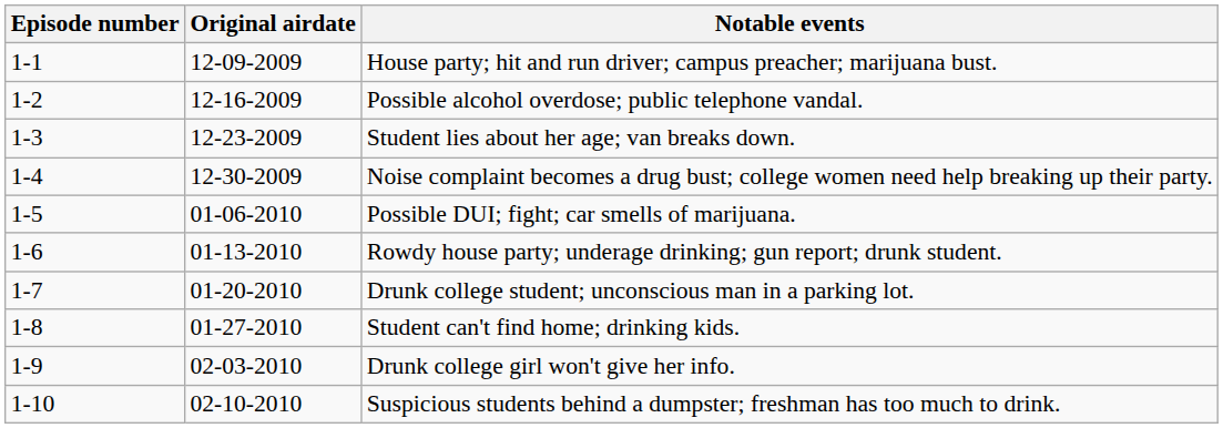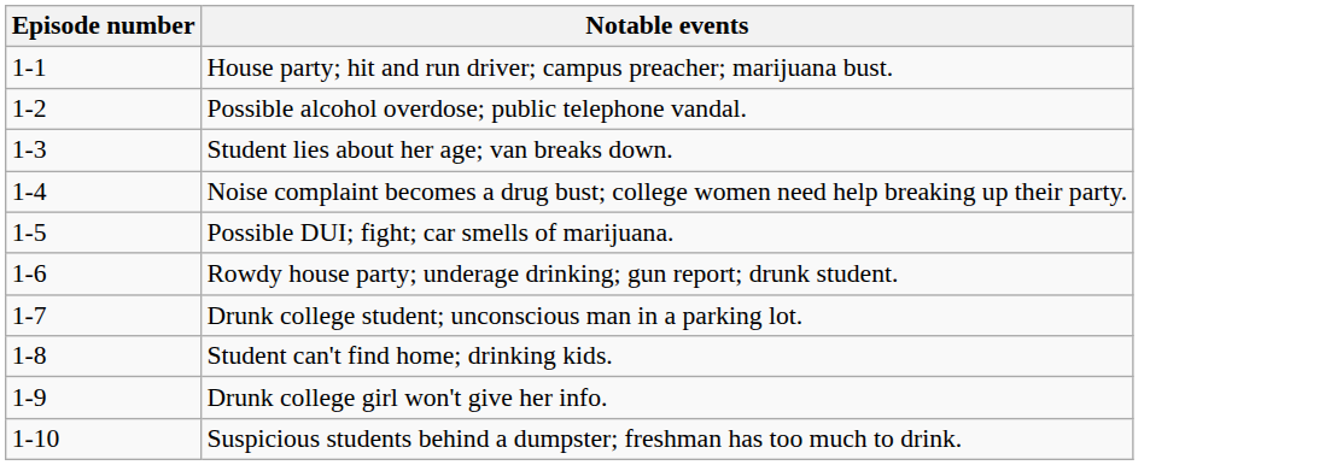- column: Original airdate | 12-09-2009 | 12-16-2009 | 12-23-2009 | 12-30-2009 | 01-06-2010 | 01-13-2010 | 01-20-2010 | 01-27-2010 | 02-03-2010 | 02-10-2010
